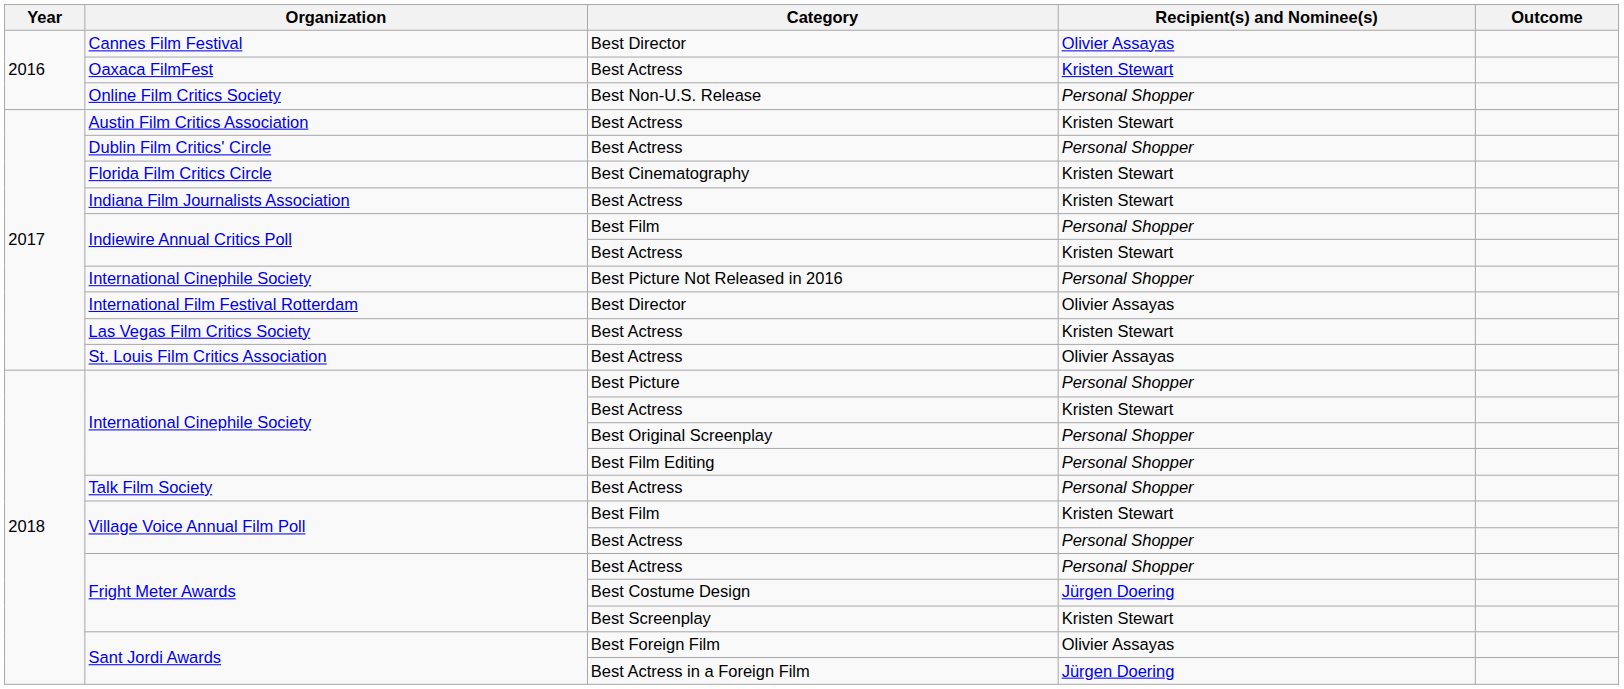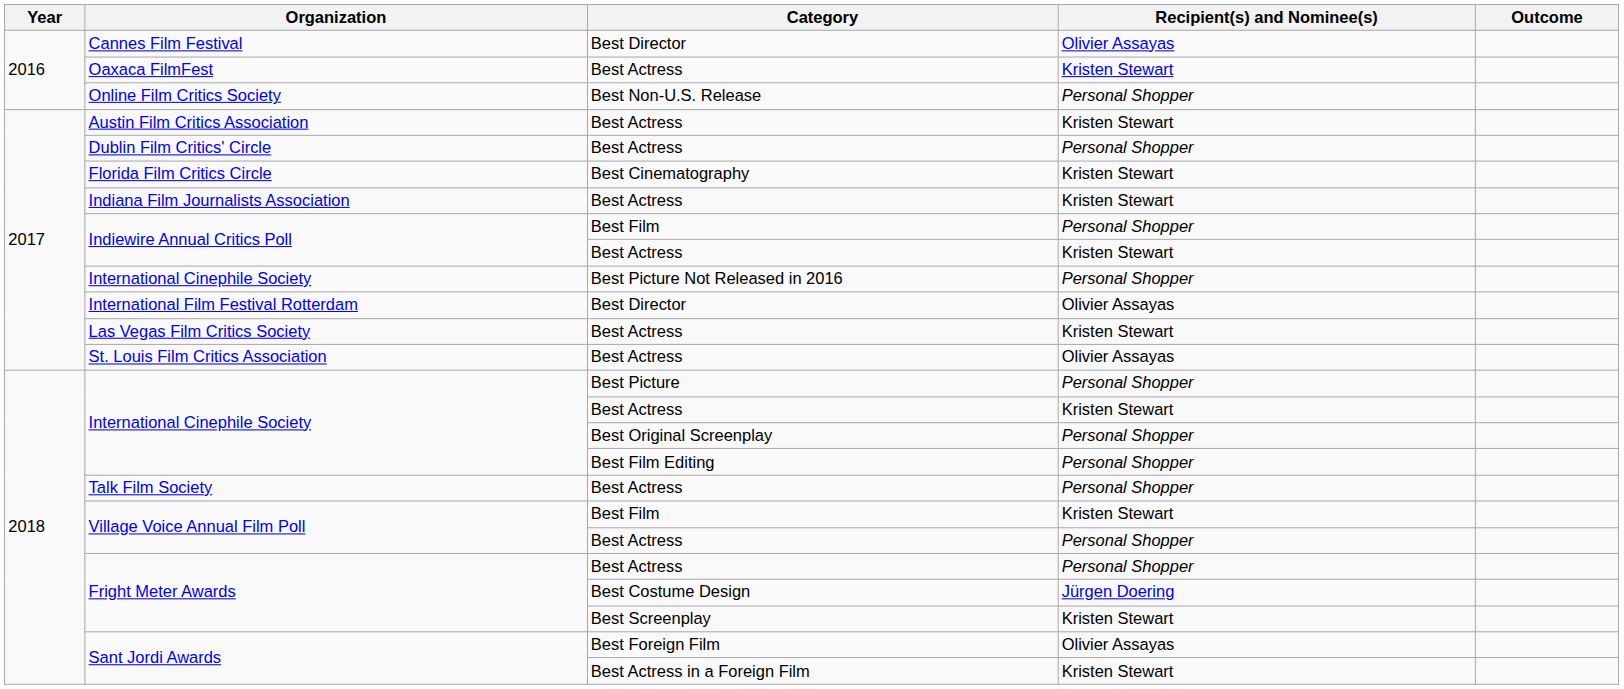Sant Jordi Awards / Best Actress in a Foreign Film | Recipient(s) and Nominee(s): Jürgen Doering -> Kristen Stewart
